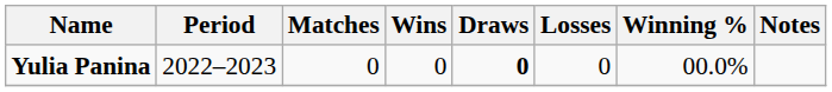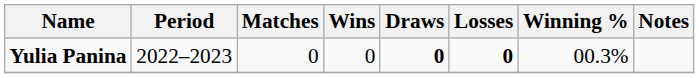Yulia Panina | Losses: normal -> bold
Yulia Panina | Winning %: 00.0% -> 00.3%
